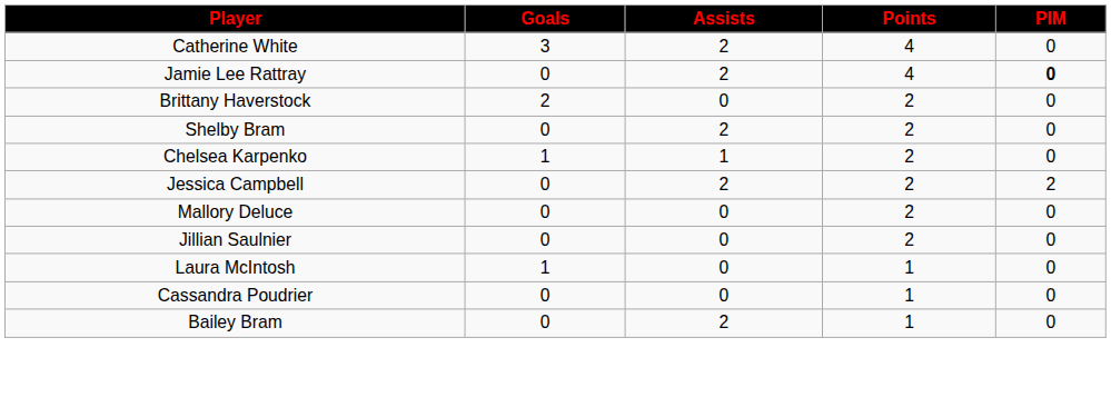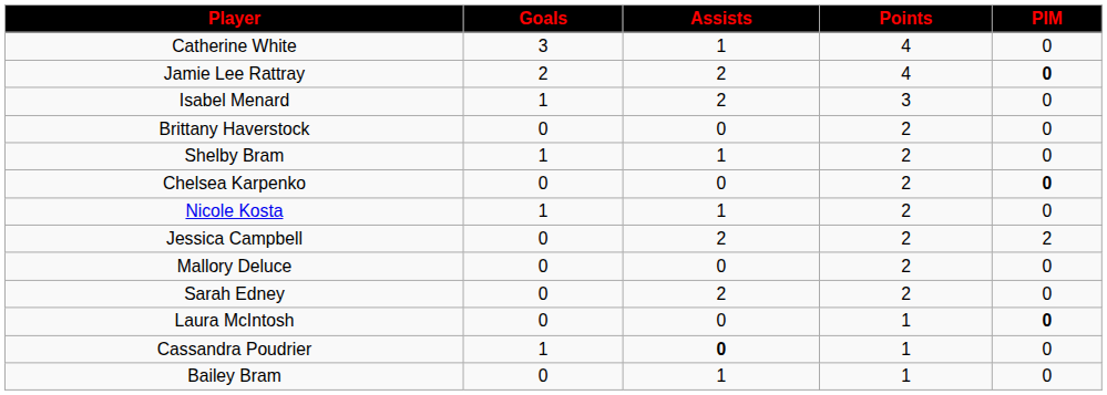Catherine White | Assists: 2 -> 1
Jamie Lee Rattray | Goals: 0 -> 2
+ row: Isabel Menard | 1 | 2 | 3 | 0
Brittany Haverstock | Goals: 2 -> 0
Shelby Bram | Goals: 0 -> 1
Shelby Bram | Assists: 2 -> 1
Chelsea Karpenko | Goals: 1 -> 0
Chelsea Karpenko | Assists: 1 -> 0
Chelsea Karpenko | PIM: normal -> bold
+ row: Nicole Kosta | 1 | 1 | 2 | 0
+ row: Sarah Edney | 0 | 2 | 2 | 0
- row: Jillian Saulnier | 0 | 0 | 2 | 0
Laura McIntosh | Goals: 1 -> 0
Laura McIntosh | PIM: normal -> bold
Cassandra Poudrier | Goals: 0 -> 1
Cassandra Poudrier | Assists: normal -> bold
Bailey Bram | Assists: 2 -> 1
